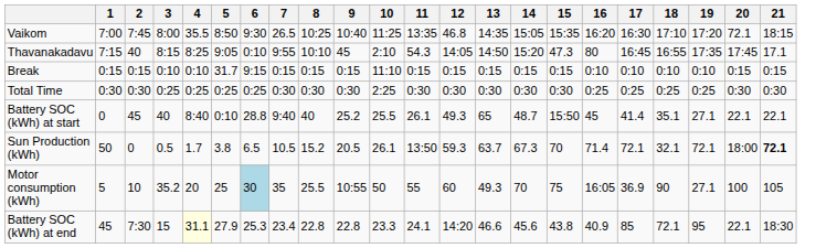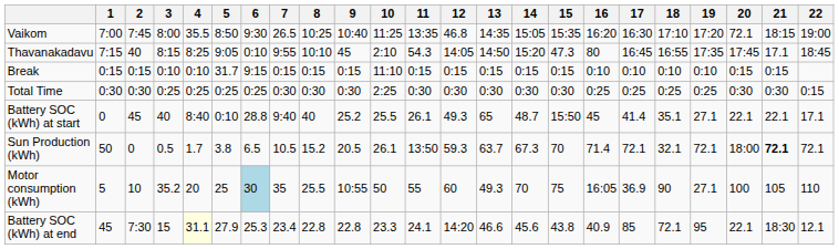+ column: 22 | 19:00 | 18:45 | 0:15 | 17.1 | 72.1 | 110 | 12.1
